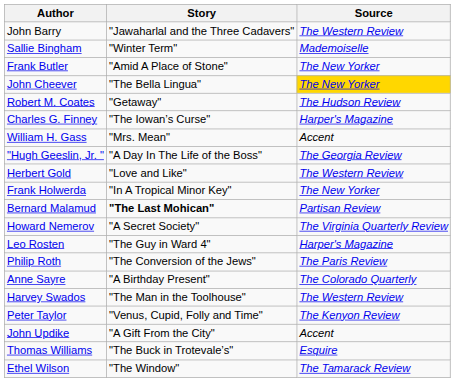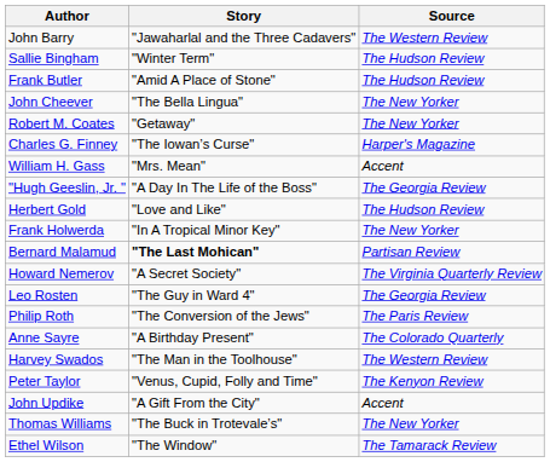Sallie Bingham | Source: Mademoiselle -> The Hudson Review
Frank Butler | Source: The New Yorker -> The Hudson Review
John Cheever | Source: gold background -> no background
Robert M. Coates | Source: The Hudson Review -> The New Yorker
Herbert Gold | Source: The Western Review -> The Hudson Review
Leo Rosten | Source: Harper's Magazine -> The Georgia Review
Thomas Williams | Source: Esquire -> The New Yorker
